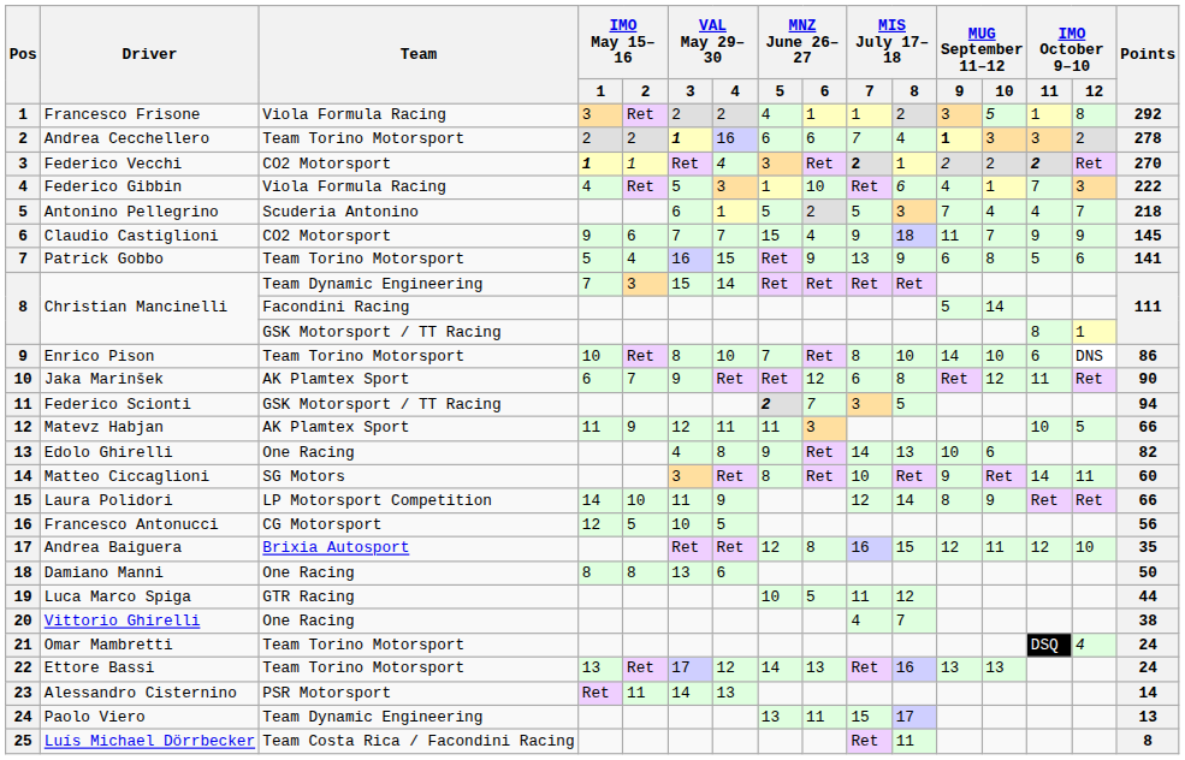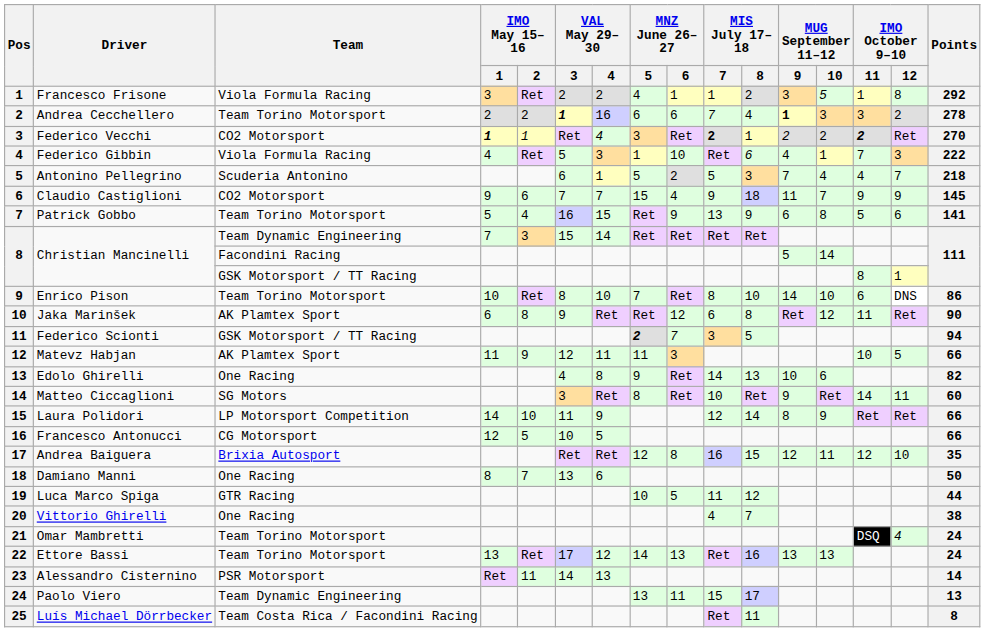Jaka Marinšek | IMO May 15–16 / 2: 7 -> 8
Francesco Antonucci | Points: 56 -> 66
Damiano Manni | IMO May 15–16 / 2: 8 -> 7
